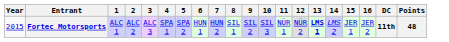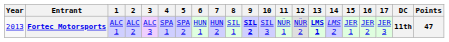+ column: 17 | JER 3
Fortec Motorsports | Year: 2015 -> 2013
Fortec Motorsports | 9: normal -> bold
Fortec Motorsports | Points: 48 -> 47
